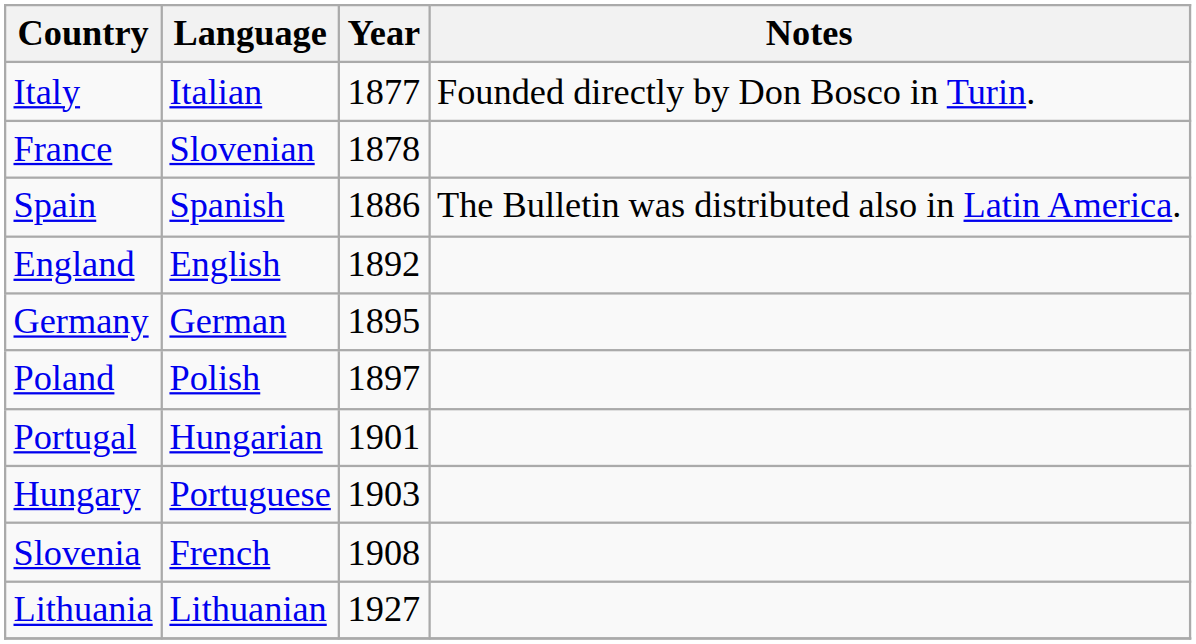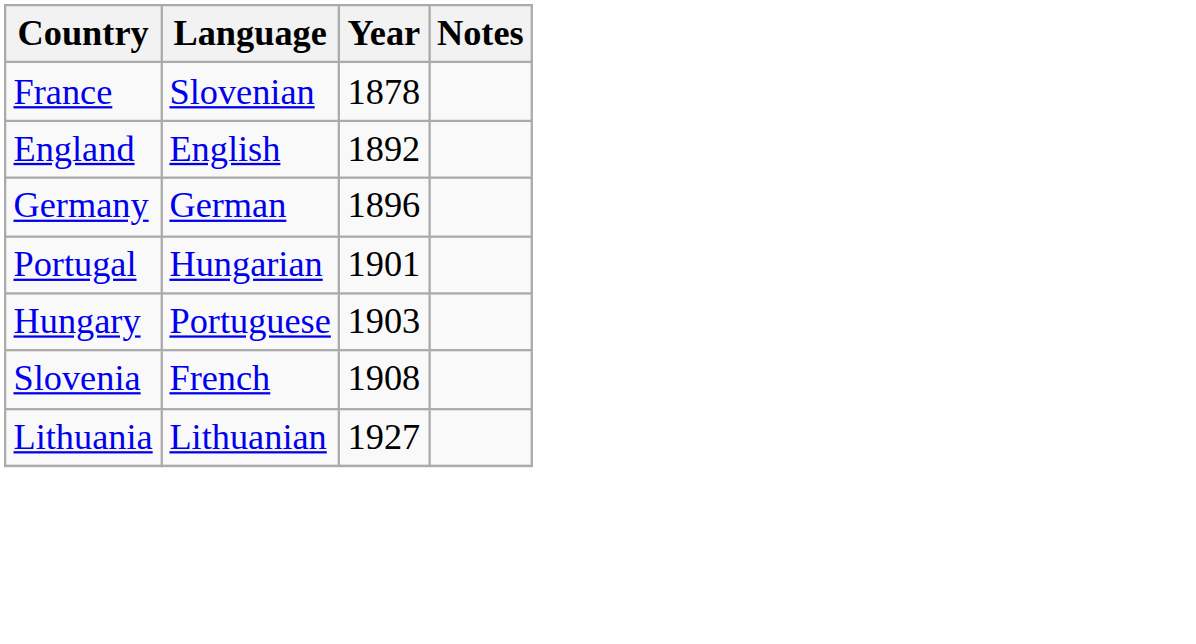- row: Italy | Italian | 1877 | Founded directly by Don Bosco in Turin.
- row: Spain | Spanish | 1886 | The Bulletin was distributed also in Latin America.
Germany | Year: 1895 -> 1896
- row: Poland | Polish | 1897
